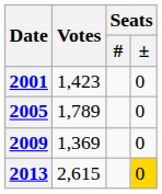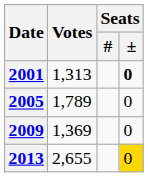2001 | Votes: 1,423 -> 1,313
2001 | Seats / ±: normal -> bold
2013 | Votes: 2,615 -> 2,655
